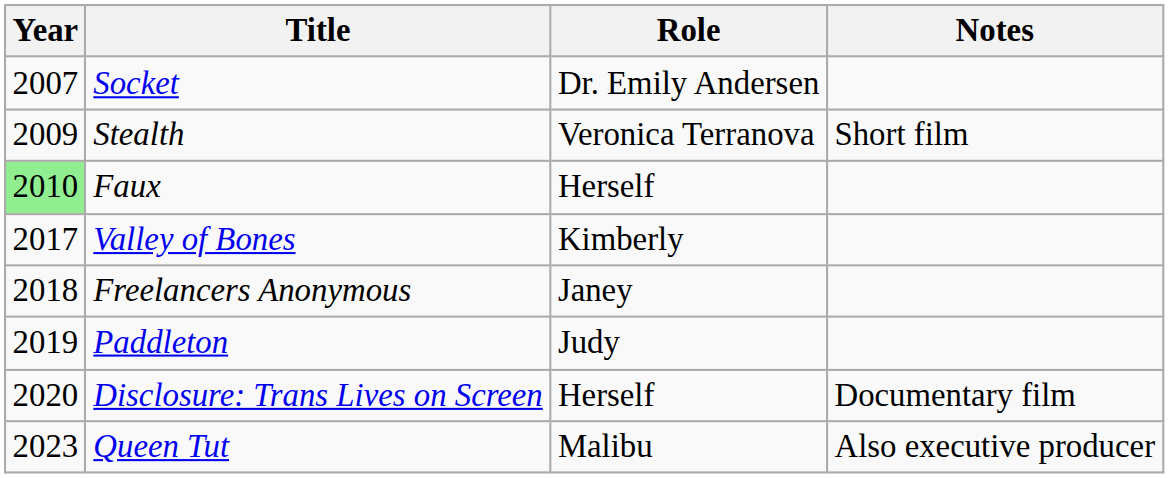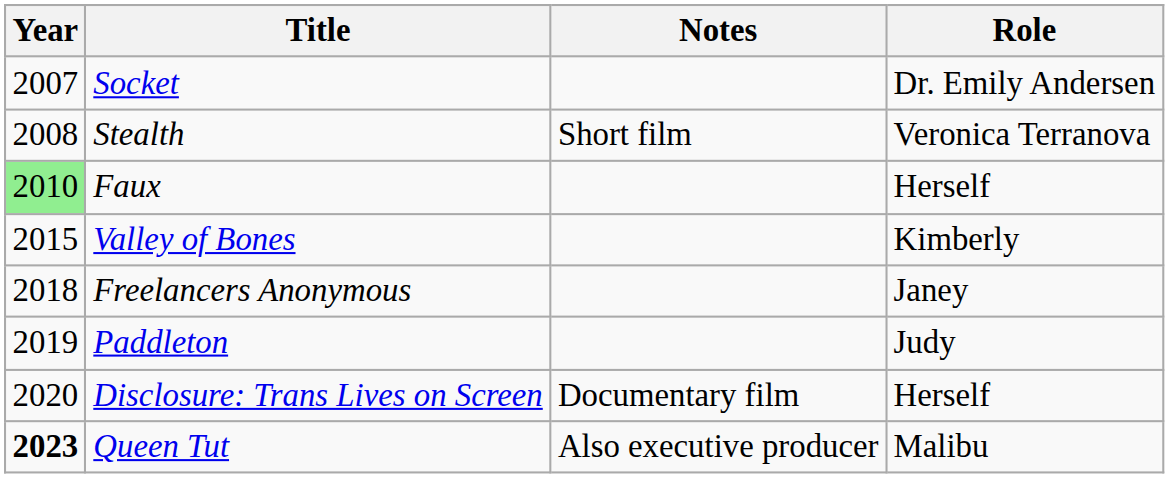columns swapped: Role <-> Notes
Stealth | Year: 2009 -> 2008
Valley of Bones | Year: 2017 -> 2015
Queen Tut | Year: normal -> bold
